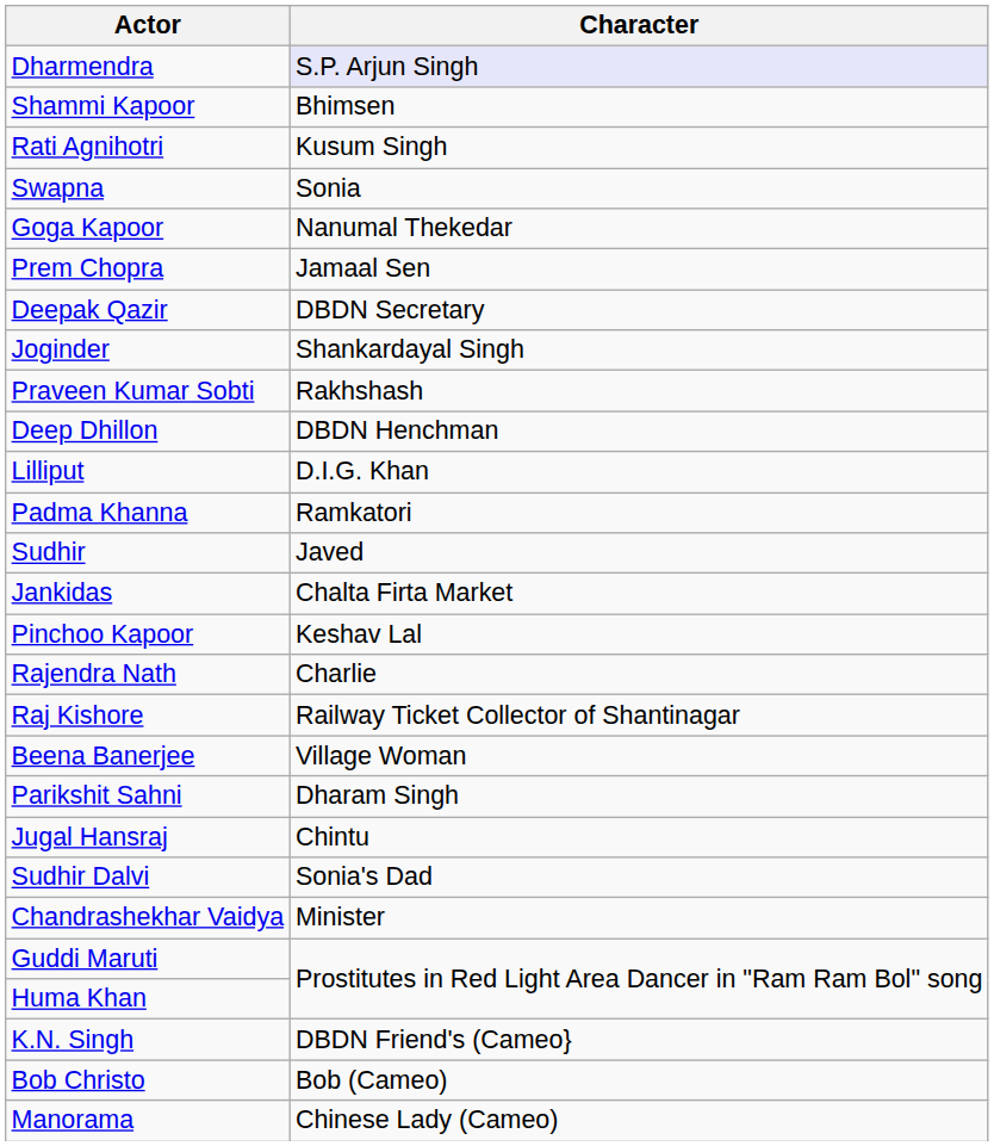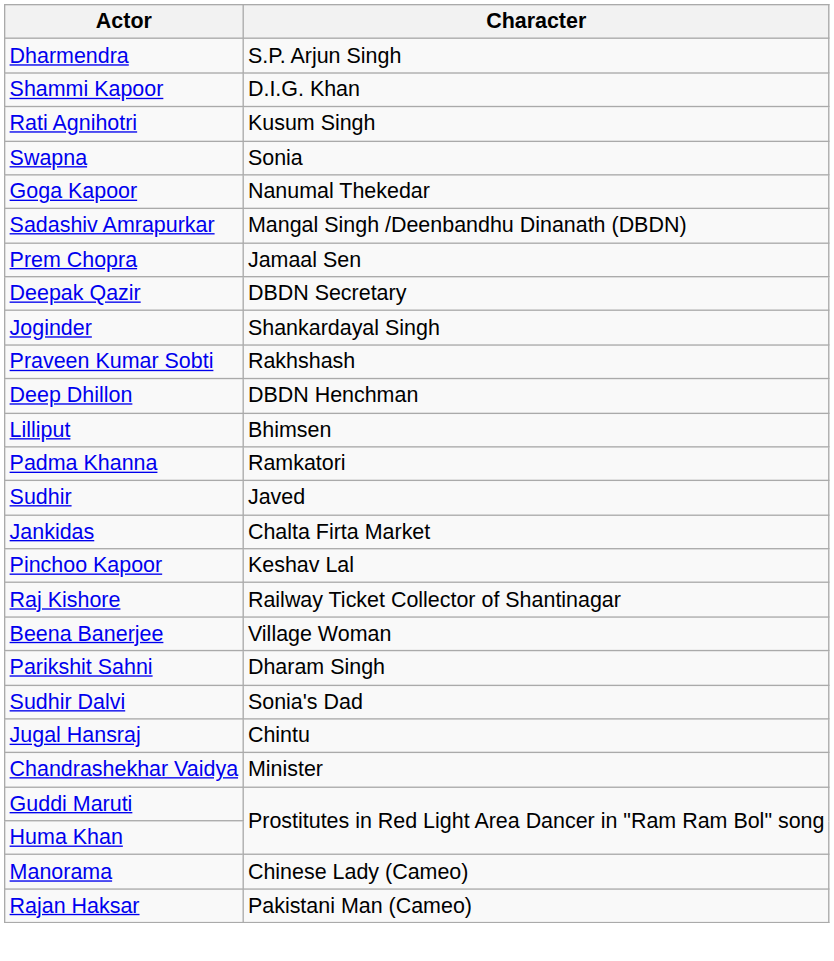Dharmendra | Character: lavender background -> no background
Shammi Kapoor | Character: Bhimsen -> D.I.G. Khan
+ row: Sadashiv Amrapurkar | Mangal Singh /Deenbandhu Dinanath (DBDN)
Lilliput | Character: D.I.G. Khan -> Bhimsen
- row: Rajendra Nath | Charlie
rows swapped: Jugal Hansraj <-> Sudhir Dalvi
- row: K.N. Singh | DBDN Friend's (Cameo}
- row: Bob Christo | Bob (Cameo)
+ row: Rajan Haksar | Pakistani Man (Cameo)
